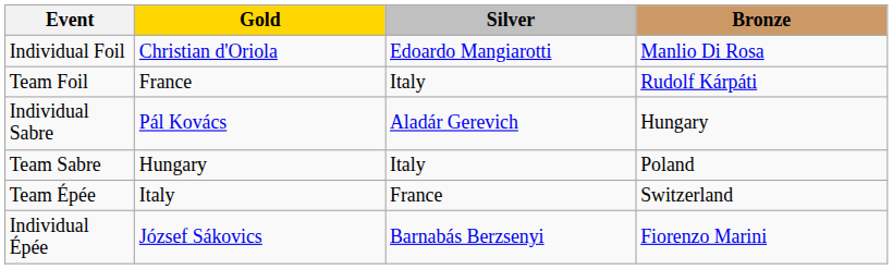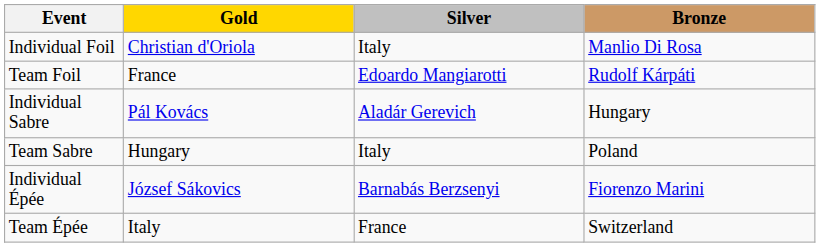Individual Foil | Silver: Edoardo Mangiarotti -> Italy
Team Foil | Silver: Italy -> Edoardo Mangiarotti
rows swapped: Individual Épée <-> Team Épée
